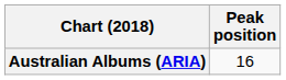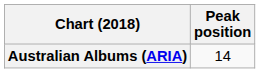Australian Albums (ARIA) | Peak position: 16 -> 14
